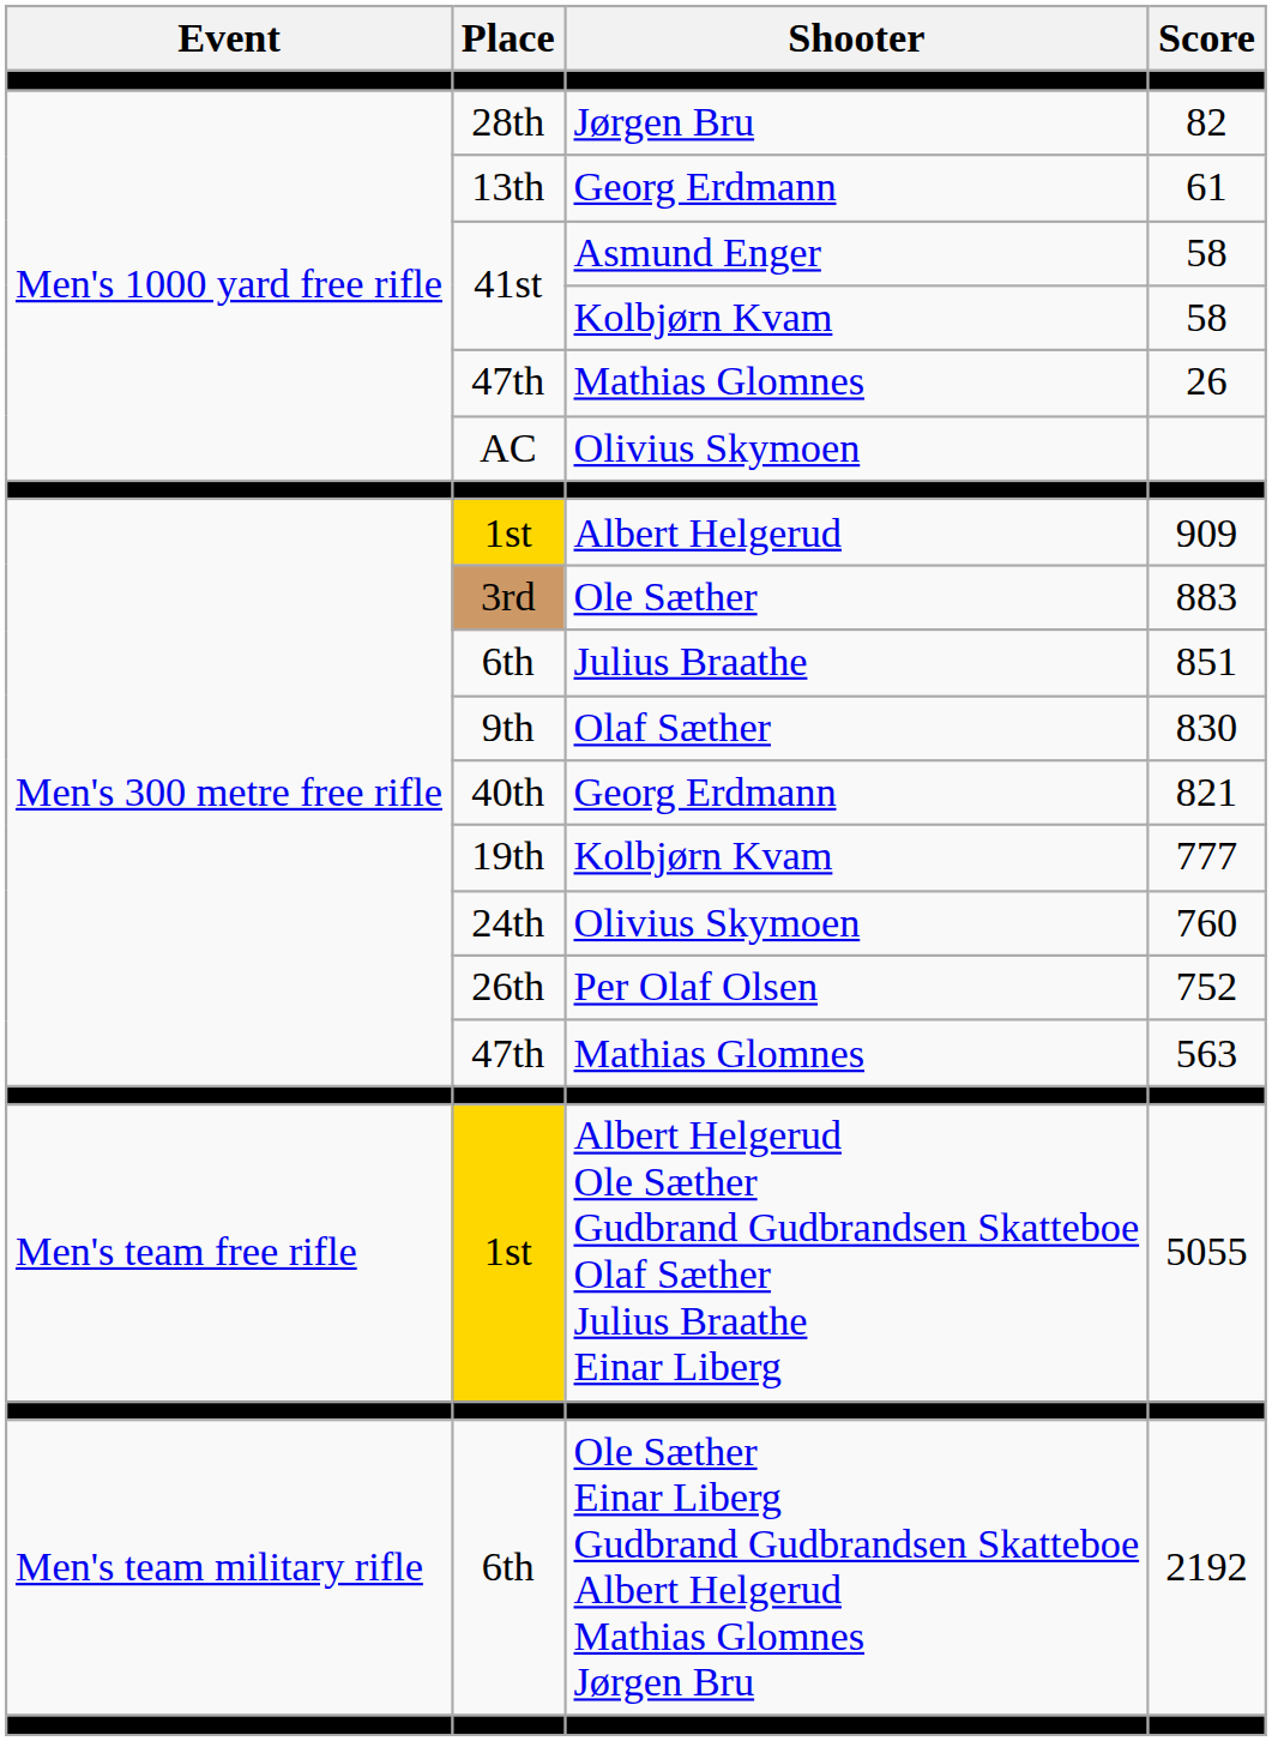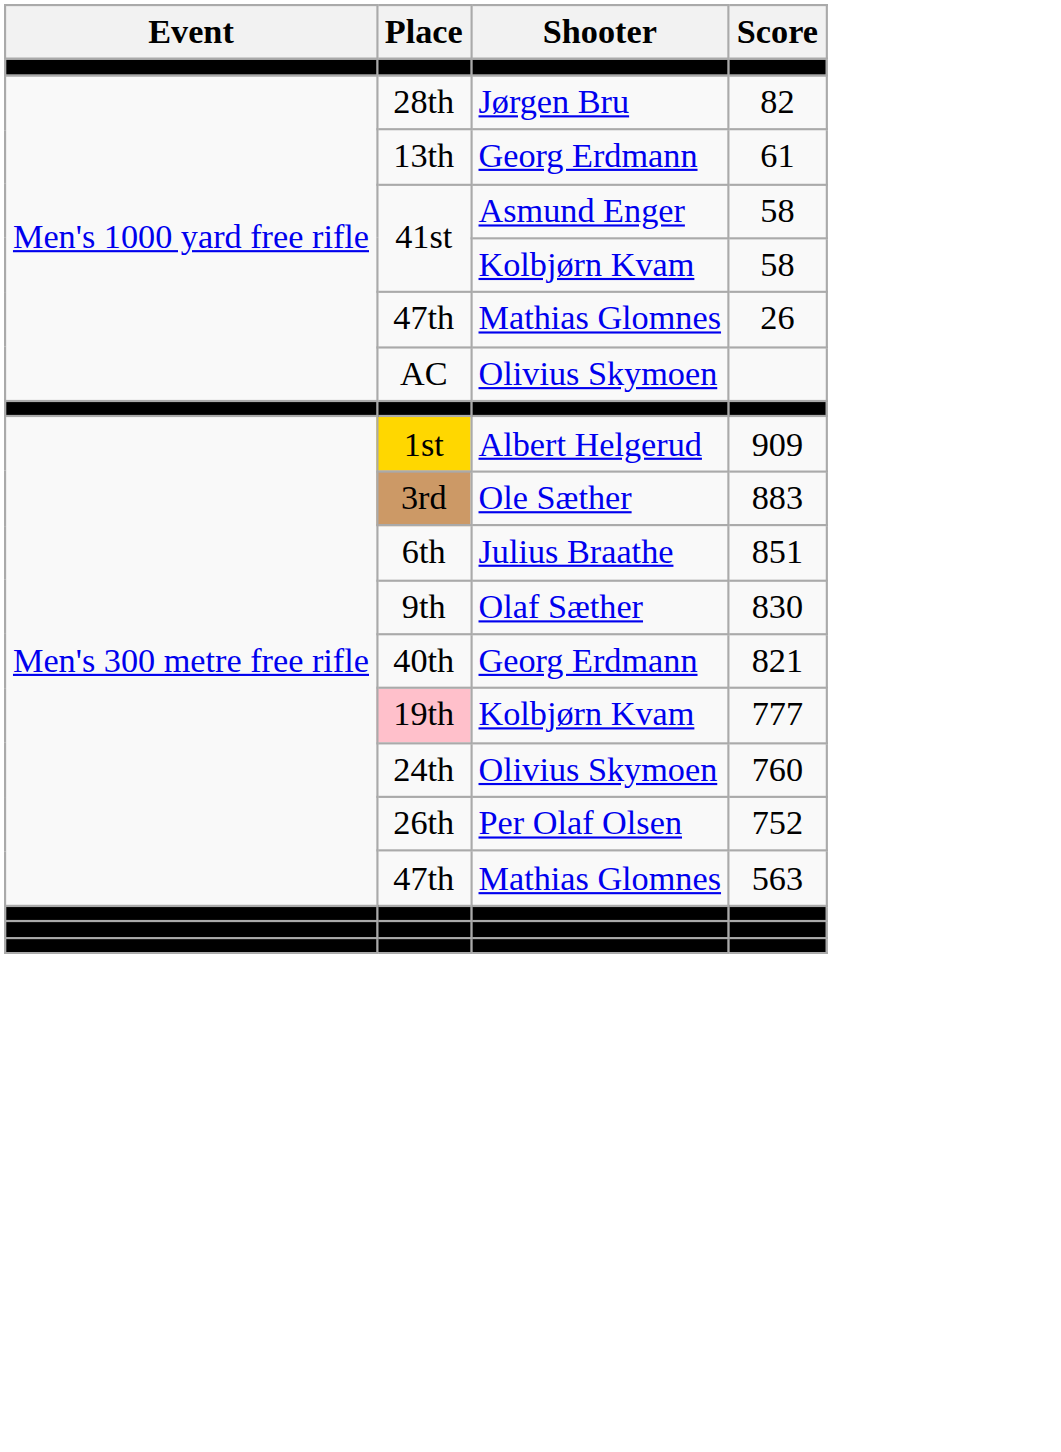777 | Place: no background -> pink background
- row: Men's team free rifle | 1st | Albert Helgerud Ole Sæther Gudbrand Gudbrandsen Skatteboe Olaf Sæther Julius Braathe Einar Liberg | 5055
- row: Men's team military rifle | 6th | Ole Sæther Einar Liberg Gudbrand Gudbrandsen Skatteboe Albert Helgerud Mathias Glomnes Jørgen Bru | 2192
